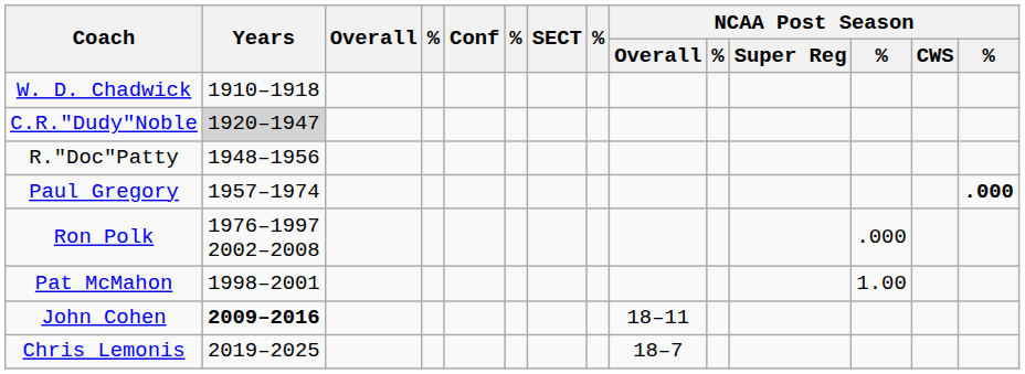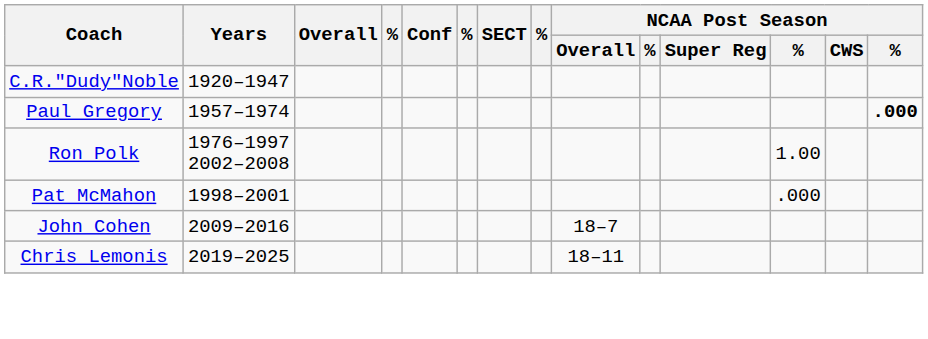- row: W. D. Chadwick | 1910–1918
C.R."Dudy"Noble | Years: lightgrey background -> no background
- row: R."Doc"Patty | 1948–1956
Ron Polk | column 12: .000 -> 1.00
Pat McMahon | column 12: 1.00 -> .000
John Cohen | Years: bold -> normal
John Cohen | NCAA Post Season / Overall: 18–11 -> 18–7
Chris Lemonis | NCAA Post Season / Overall: 18–7 -> 18–11
